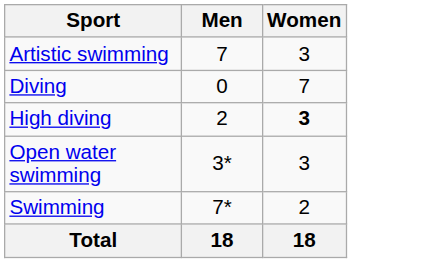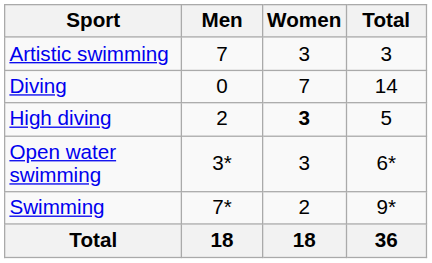+ column: Total | 3 | 14 | 5 | 6* | 9* | 36
